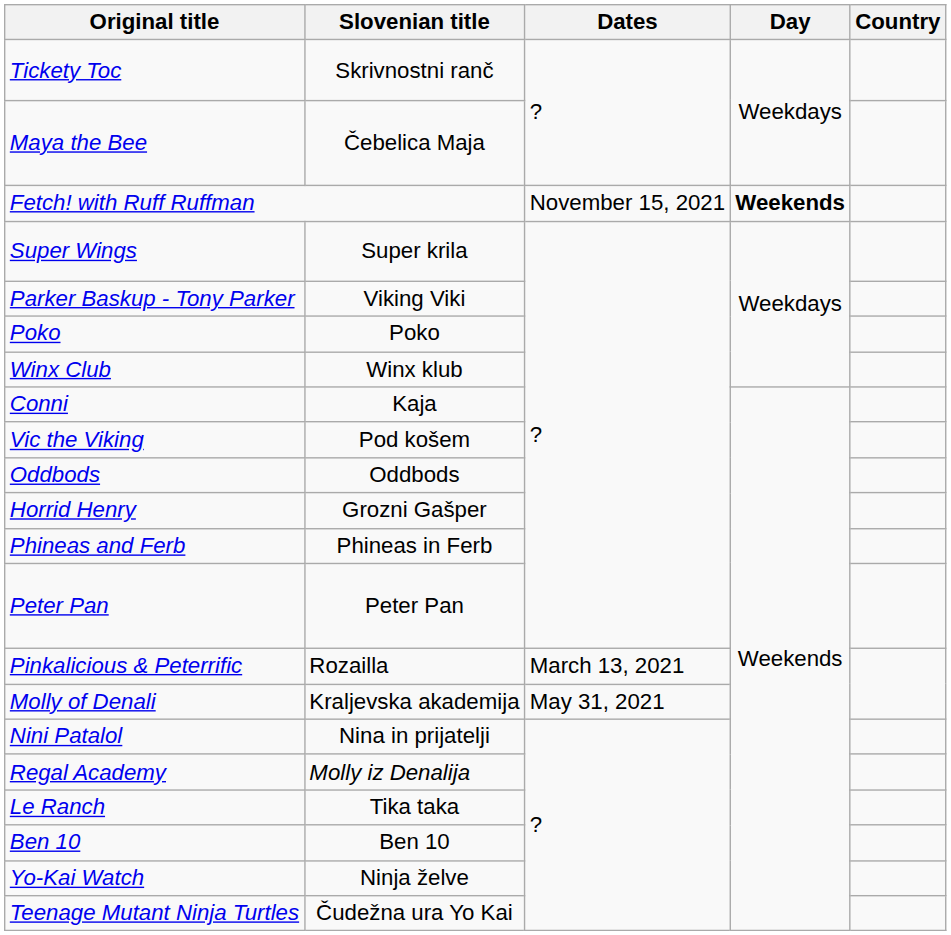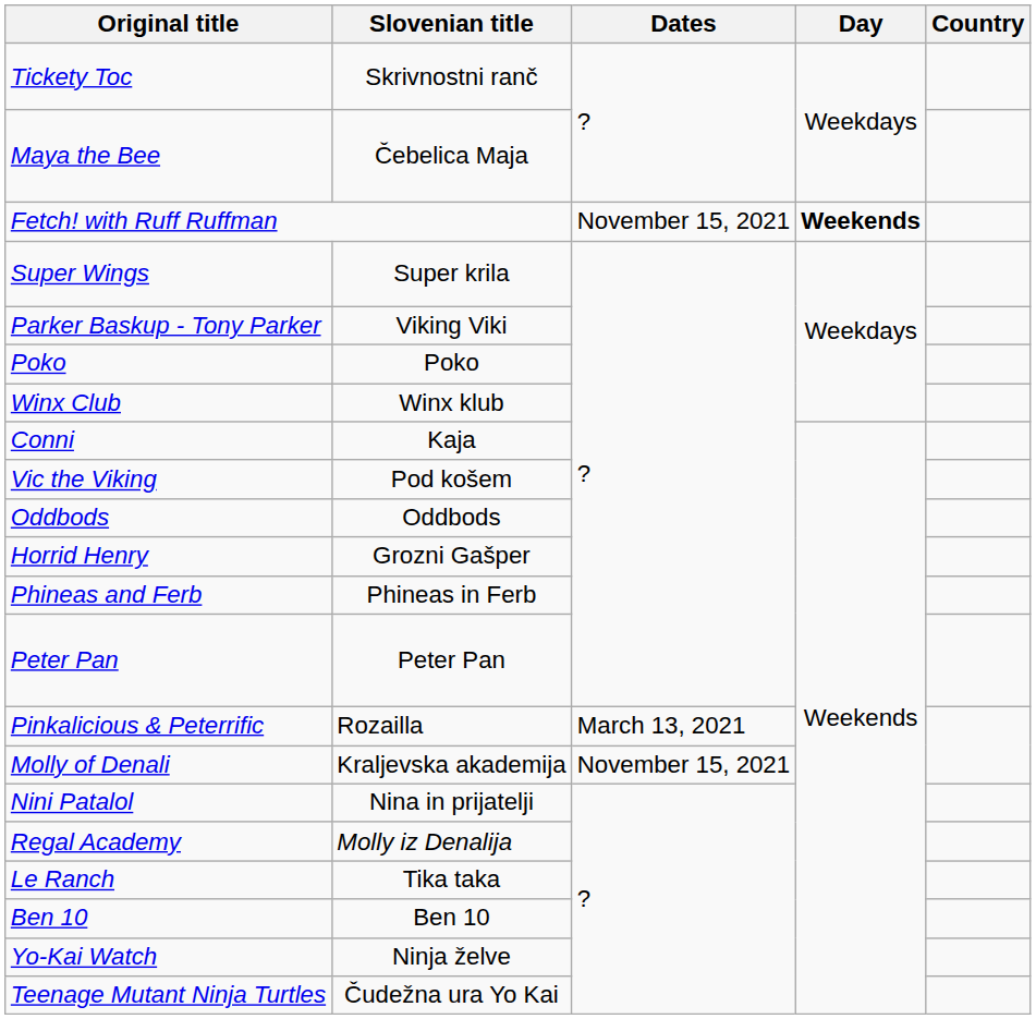Molly of Denali | Dates: May 31, 2021 -> November 15, 2021
